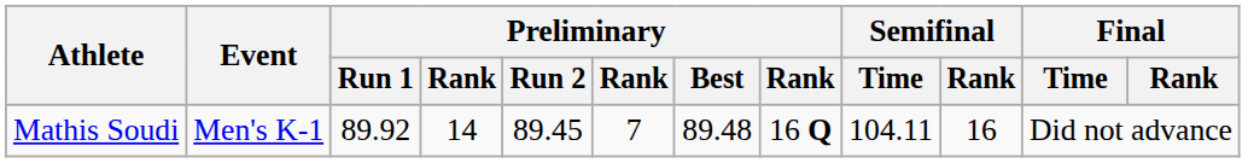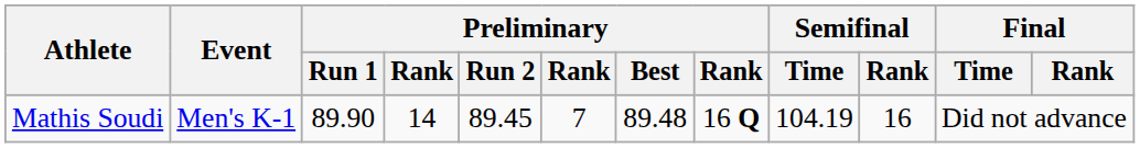Mathis Soudi | Preliminary / Run 1: 89.92 -> 89.90
Mathis Soudi | Semifinal / Time: 104.11 -> 104.19
